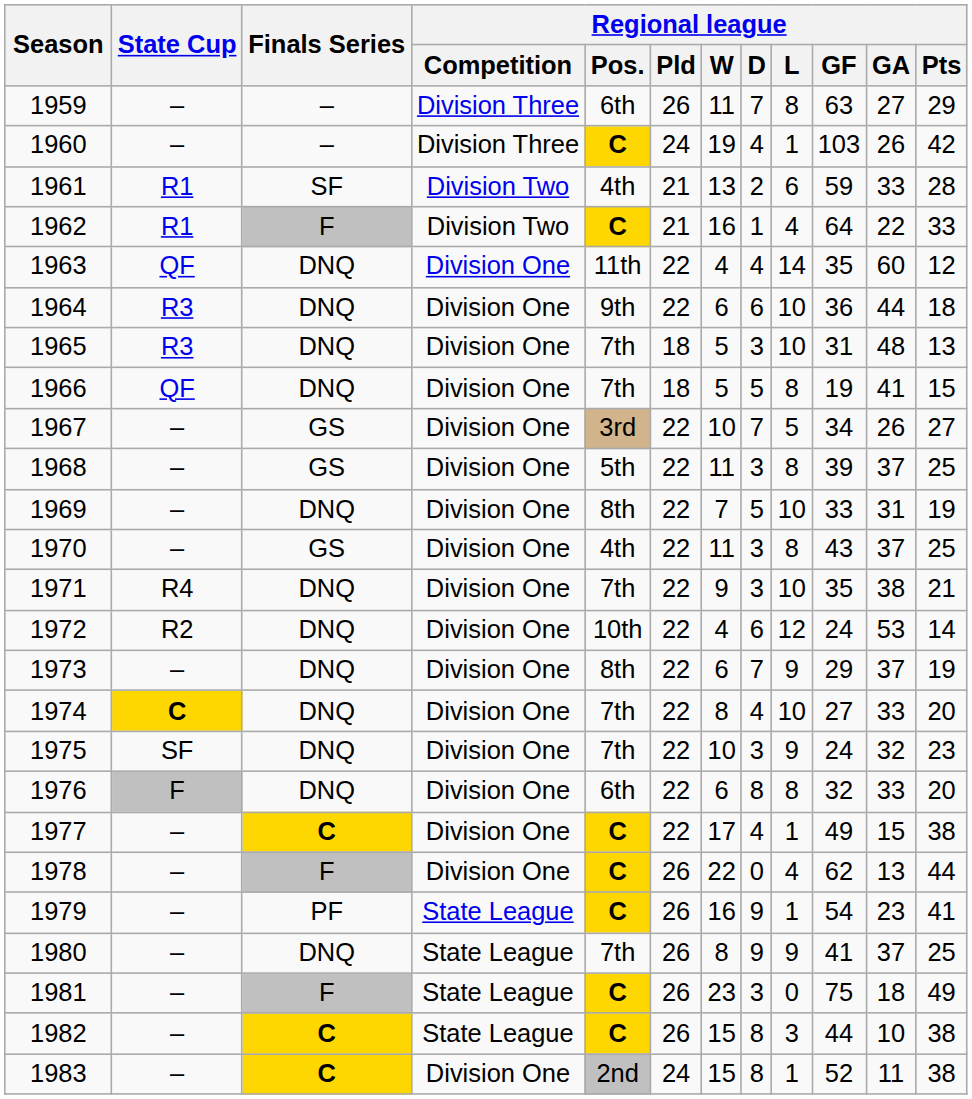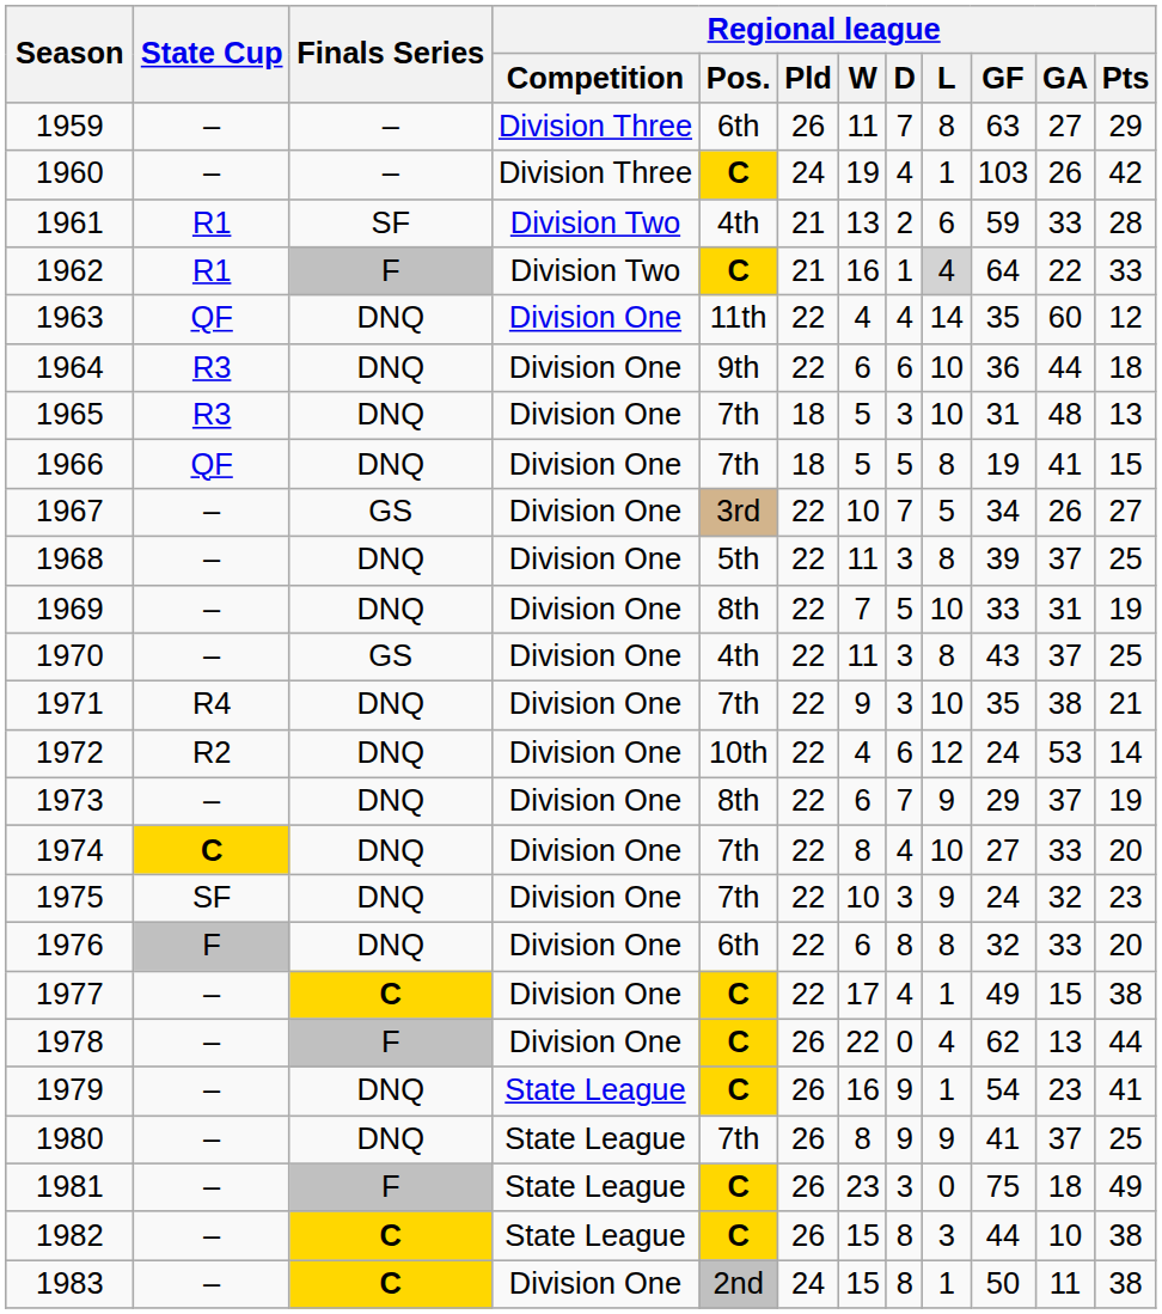1962 | Regional league / L: no background -> lightgrey background
1968 | Finals Series: GS -> DNQ
1979 | Finals Series: PF -> DNQ
1983 | Regional league / GF: 52 -> 50
